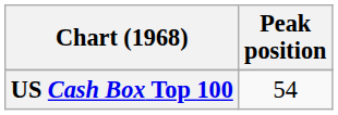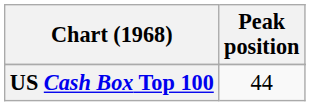US Cash Box Top 100 | Peak position: 54 -> 44
